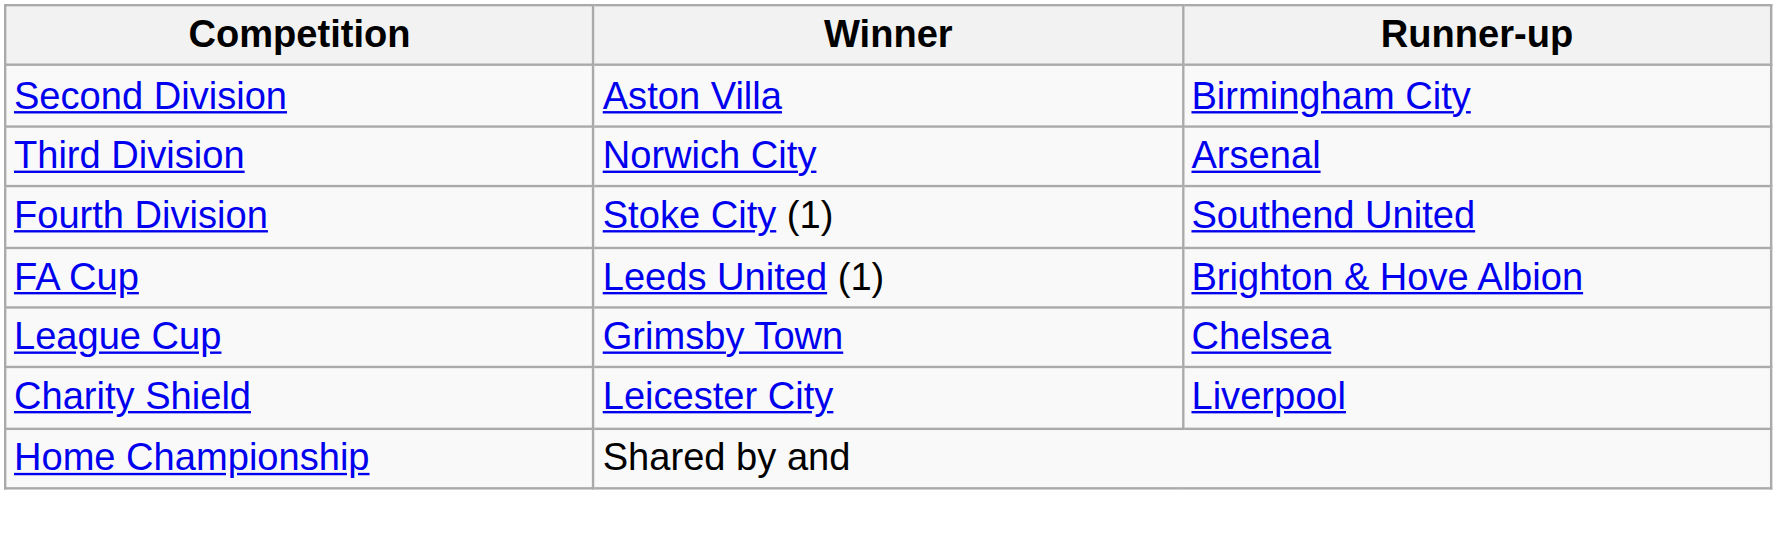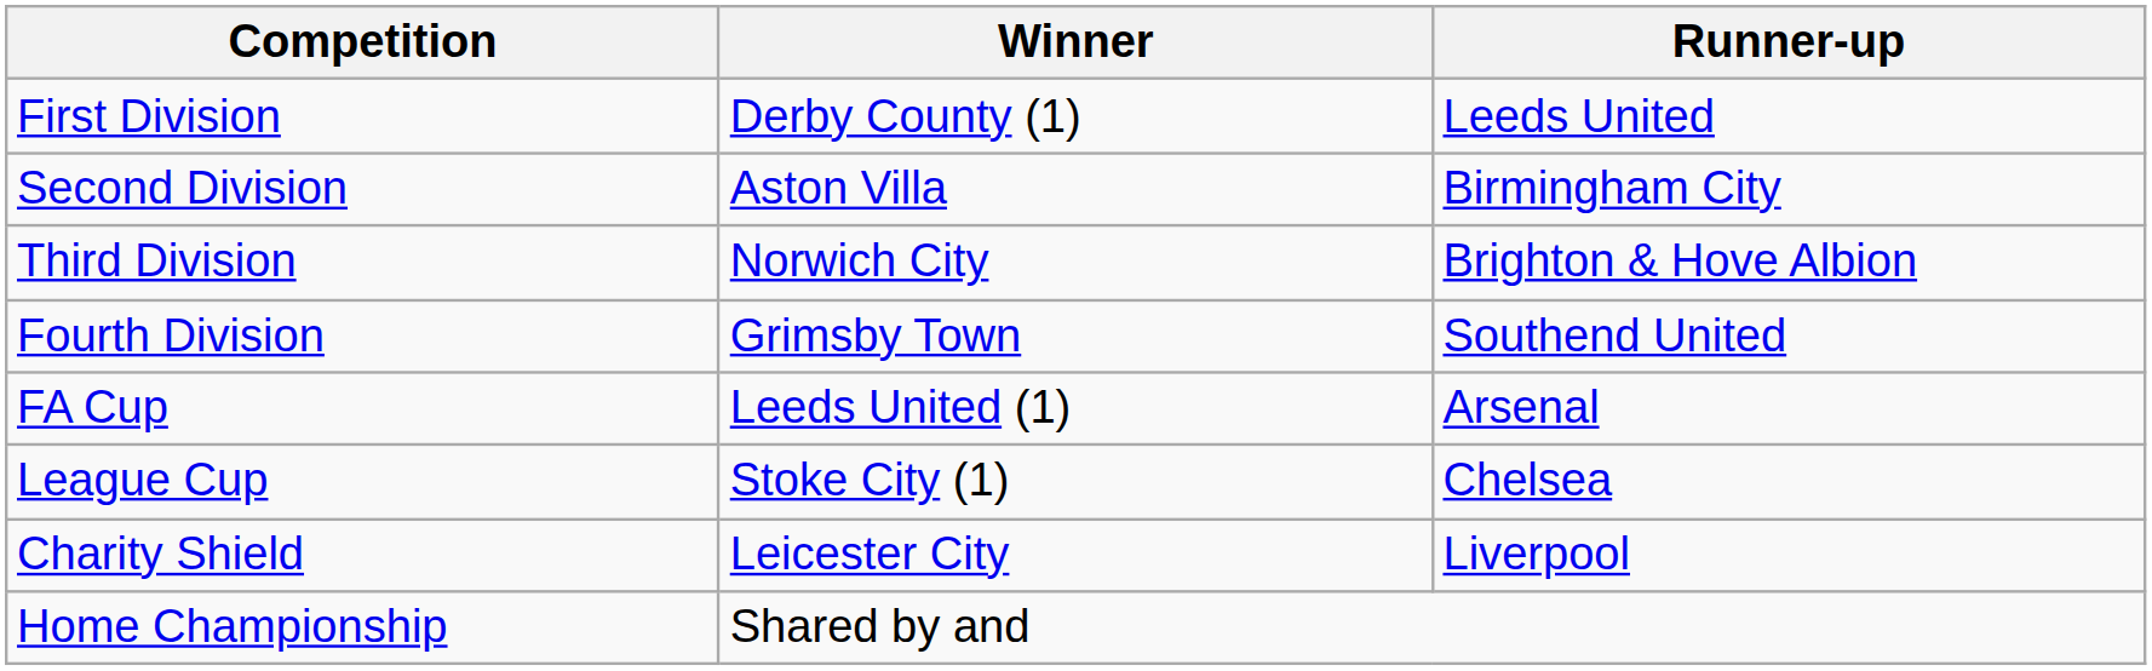+ row: First Division | Derby County (1) | Leeds United
Third Division | Runner-up: Arsenal -> Brighton & Hove Albion
Fourth Division | Winner: Stoke City (1) -> Grimsby Town
FA Cup | Runner-up: Brighton & Hove Albion -> Arsenal
League Cup | Winner: Grimsby Town -> Stoke City (1)
